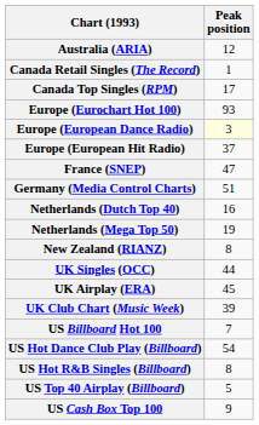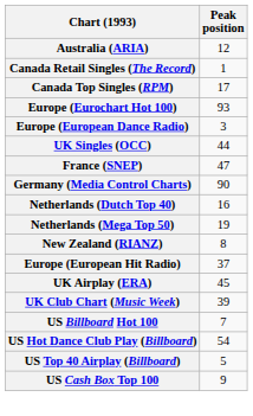Europe (European Dance Radio) | Peak position: lightyellow background -> no background
rows swapped: Europe (European Hit Radio) <-> UK Singles (OCC)
Germany (Media Control Charts) | Peak position: 51 -> 90
- row: US Hot R&B Singles (Billboard) | 8
